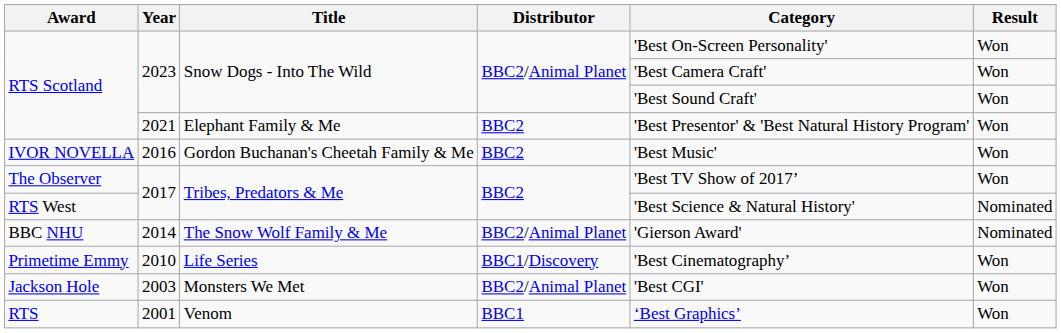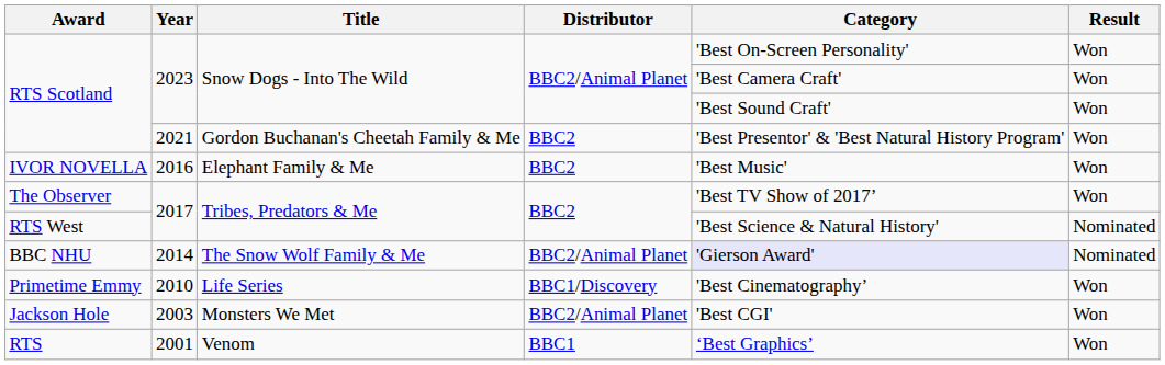RTS Scotland / 2021 | Title: Elephant Family & Me -> Gordon Buchanan's Cheetah Family & Me
IVOR NOVELLA | Title: Gordon Buchanan's Cheetah Family & Me -> Elephant Family & Me
BBC NHU | Category: no background -> lavender background
